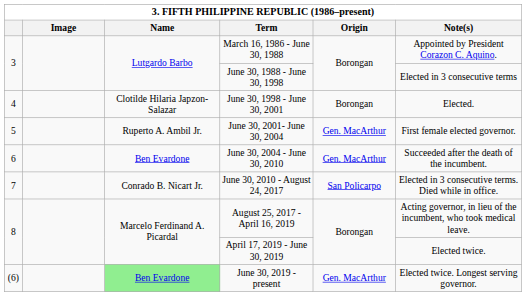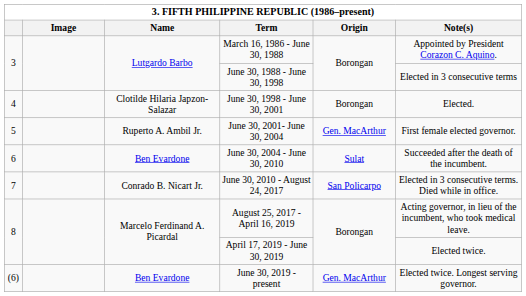June 30, 2004 - June 30, 2010 | Origin: Gen. MacArthur -> Sulat
June 30, 2019 - present | Name: lightgreen background -> no background
